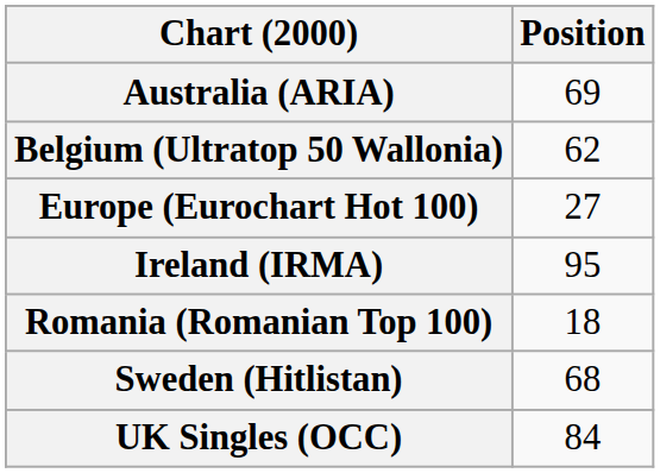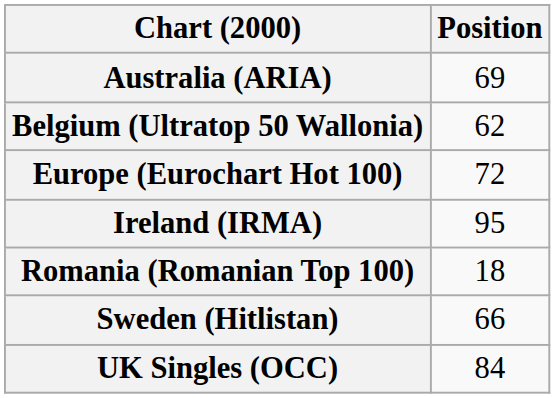Europe (Eurochart Hot 100) | Position: 27 -> 72
Sweden (Hitlistan) | Position: 68 -> 66
